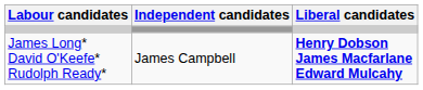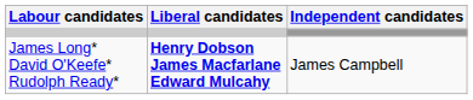columns swapped: Liberal candidates <-> Independent candidates
